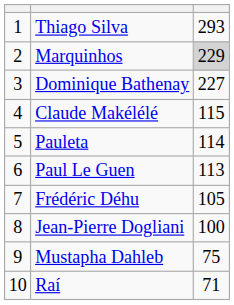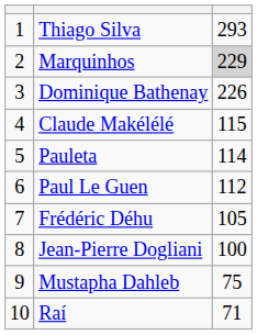Dominique Bathenay | column 3: 227 -> 226
Paul Le Guen | column 3: 113 -> 112
